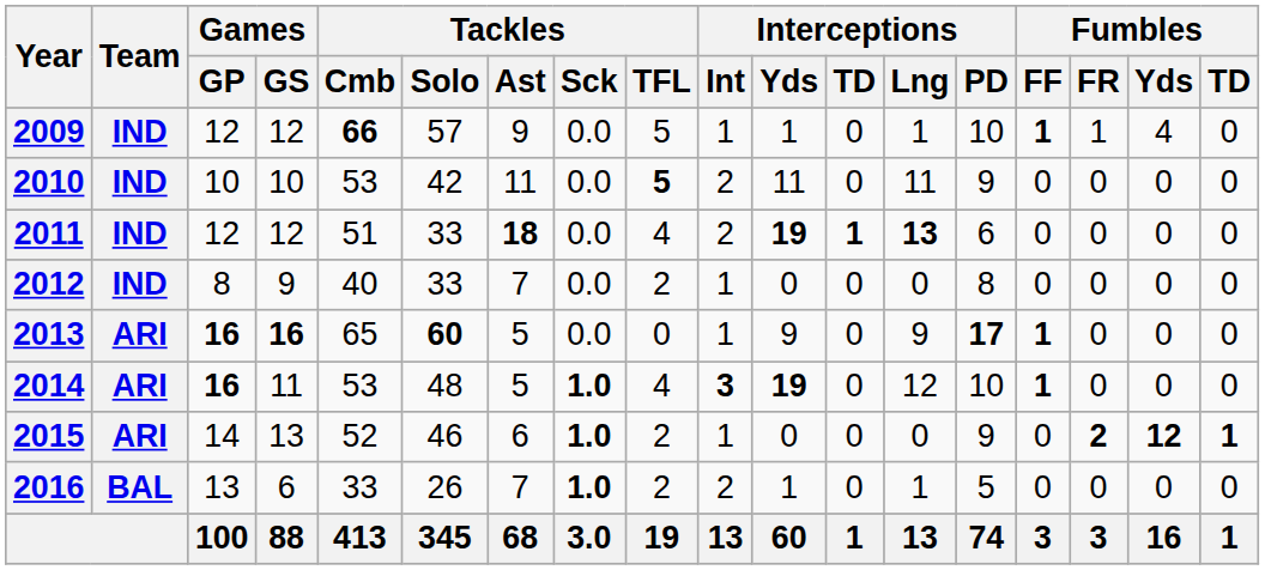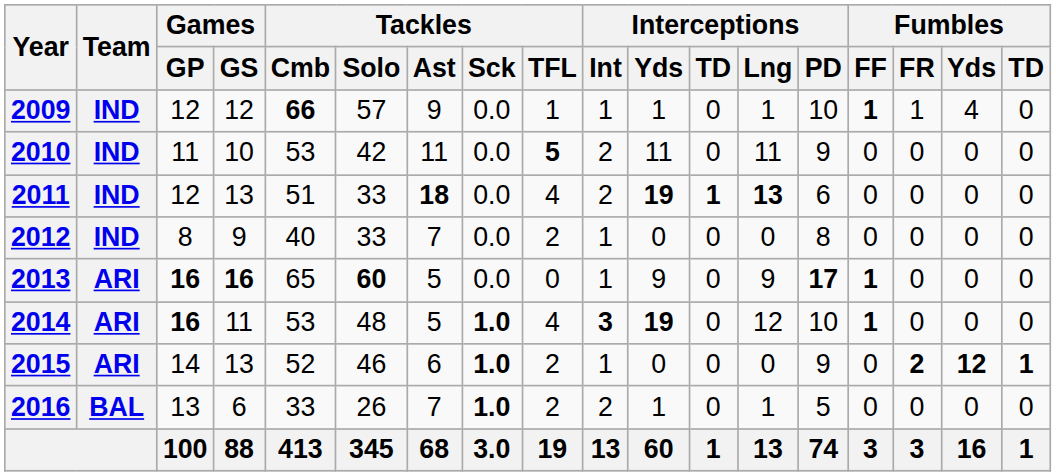2009 | Tackles / TFL: 5 -> 1
2010 | Games / GP: 10 -> 11
2011 | Games / GS: 12 -> 13
